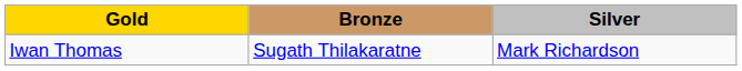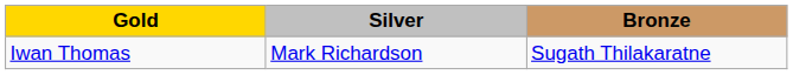columns swapped: Silver <-> Bronze
